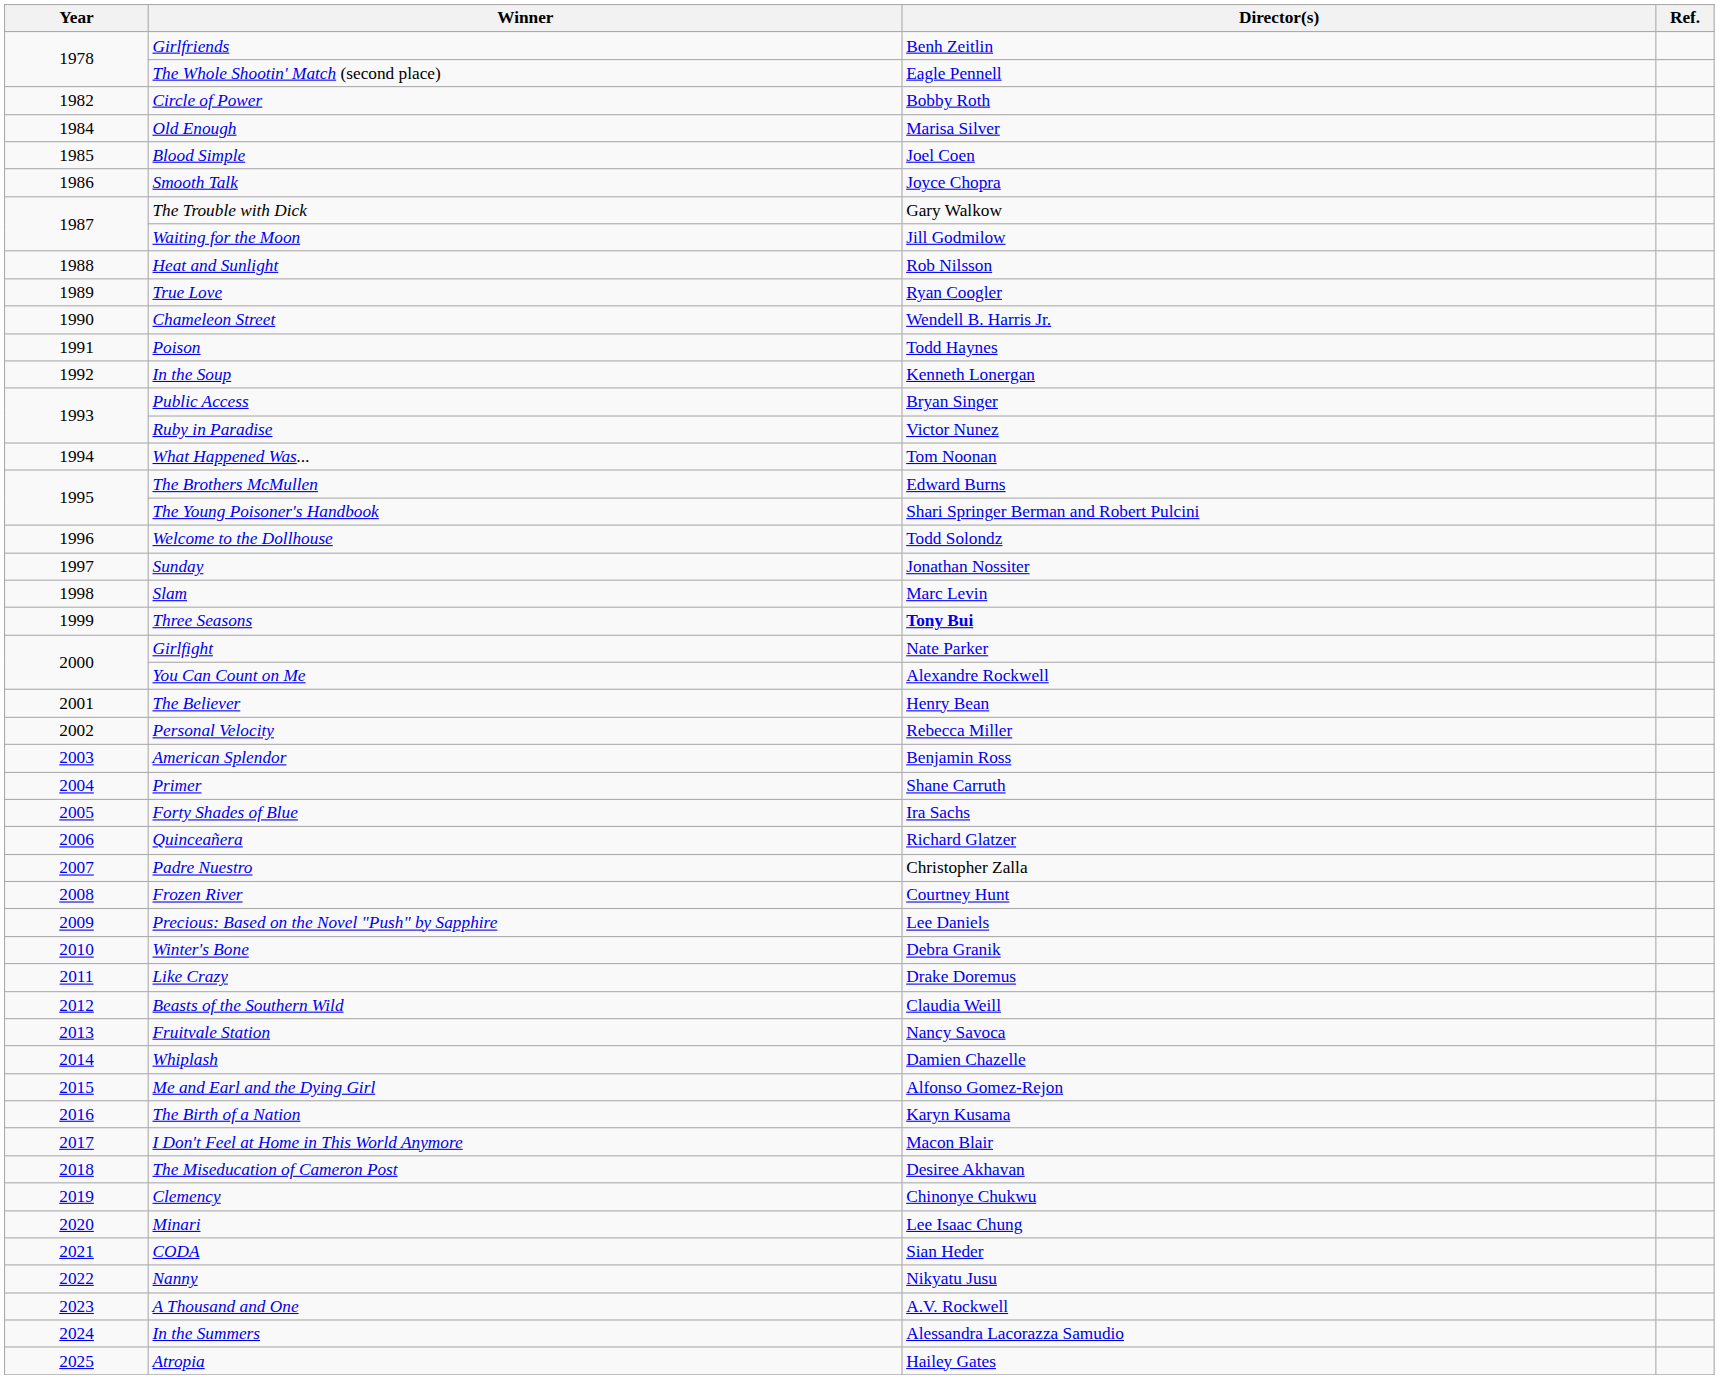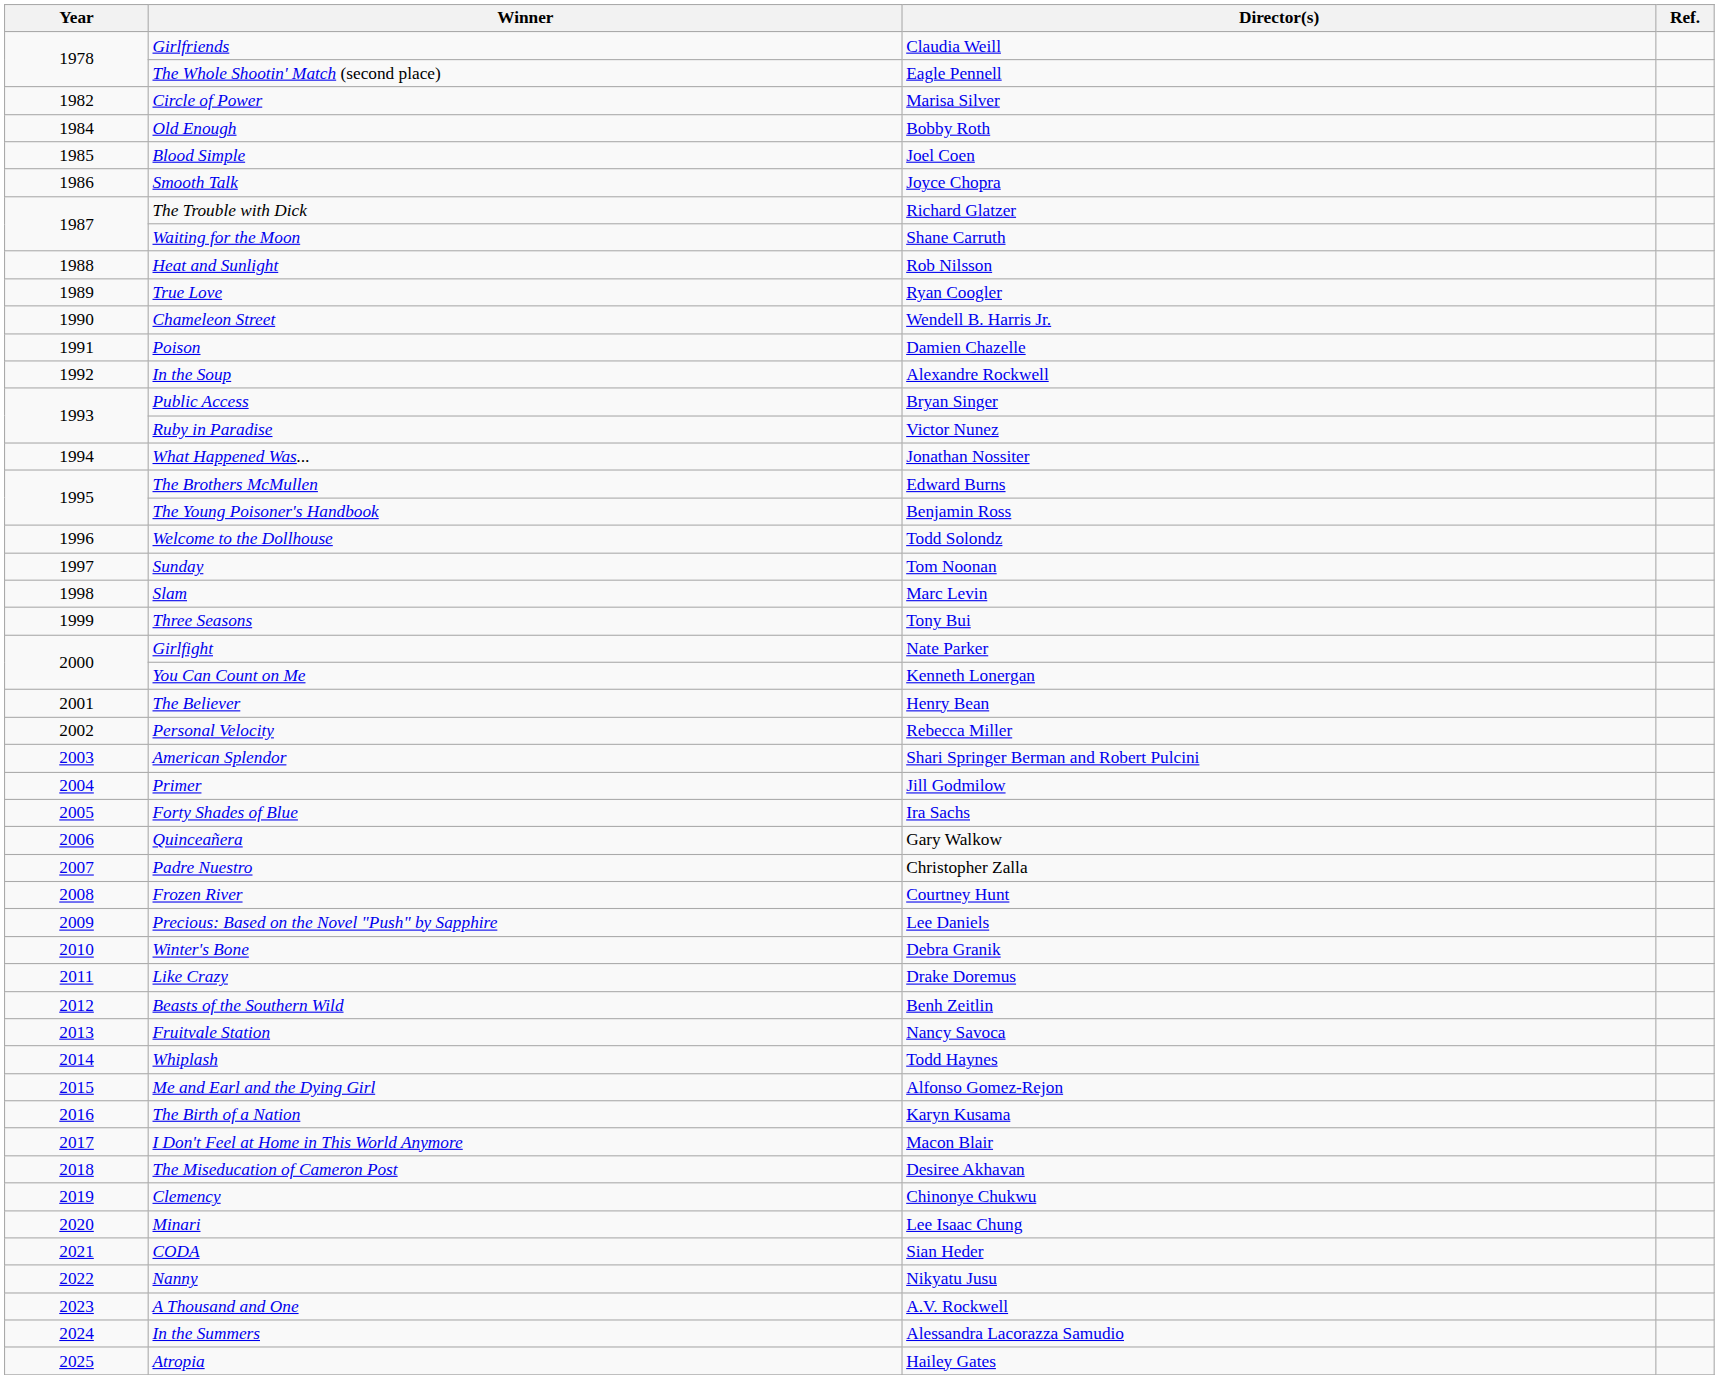Girlfriends | Director(s): Benh Zeitlin -> Claudia Weill
Circle of Power | Director(s): Bobby Roth -> Marisa Silver
Old Enough | Director(s): Marisa Silver -> Bobby Roth
The Trouble with Dick | Director(s): Gary Walkow -> Richard Glatzer
Waiting for the Moon | Director(s): Jill Godmilow -> Shane Carruth
Poison | Director(s): Todd Haynes -> Damien Chazelle
In the Soup | Director(s): Kenneth Lonergan -> Alexandre Rockwell
What Happened Was... | Director(s): Tom Noonan -> Jonathan Nossiter
The Young Poisoner's Handbook | Director(s): Shari Springer Berman and Robert Pulcini -> Benjamin Ross
Sunday | Director(s): Jonathan Nossiter -> Tom Noonan
Three Seasons | Director(s): bold -> normal
You Can Count on Me | Director(s): Alexandre Rockwell -> Kenneth Lonergan
American Splendor | Director(s): Benjamin Ross -> Shari Springer Berman and Robert Pulcini
Primer | Director(s): Shane Carruth -> Jill Godmilow
Quinceañera | Director(s): Richard Glatzer -> Gary Walkow
Beasts of the Southern Wild | Director(s): Claudia Weill -> Benh Zeitlin
Whiplash | Director(s): Damien Chazelle -> Todd Haynes
